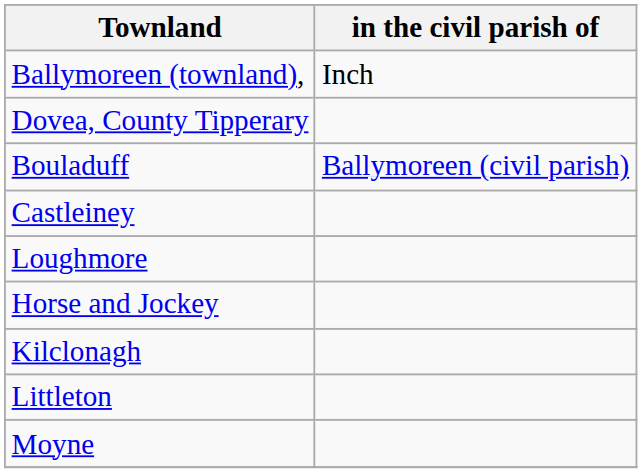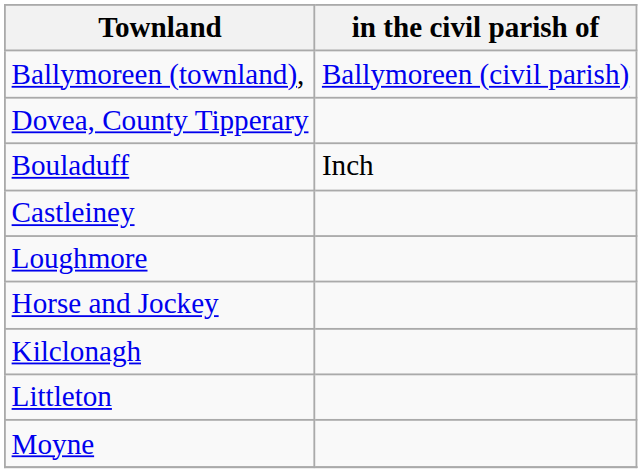Ballymoreen (townland), | in the civil parish of: Inch -> Ballymoreen (civil parish)
Bouladuff | in the civil parish of: Ballymoreen (civil parish) -> Inch
